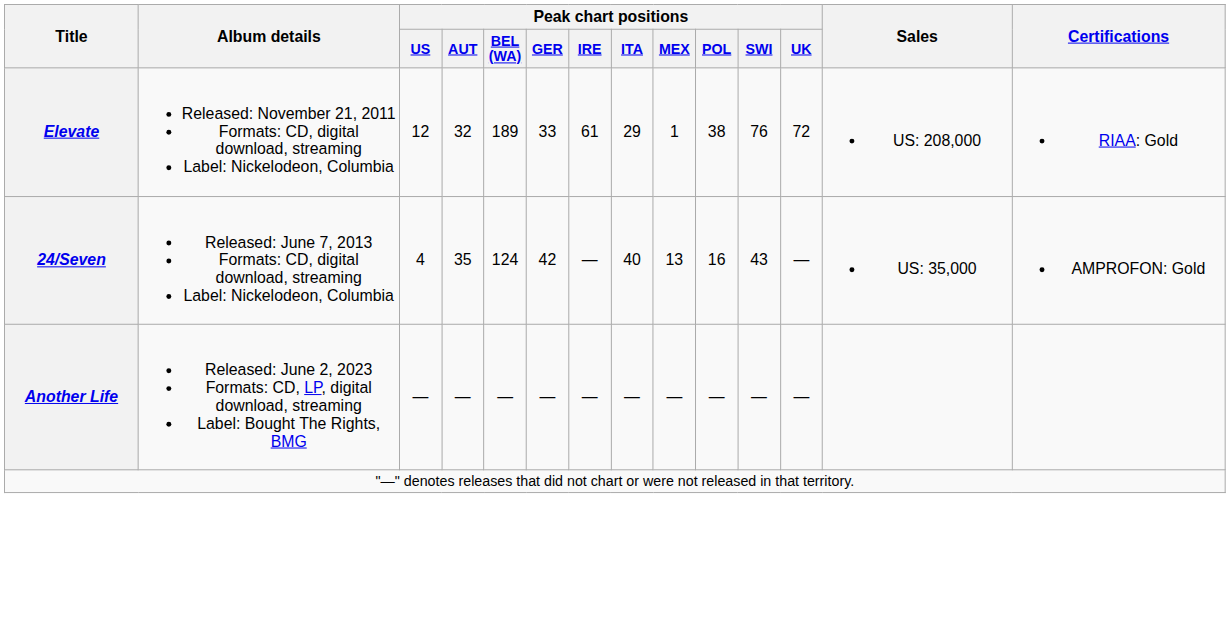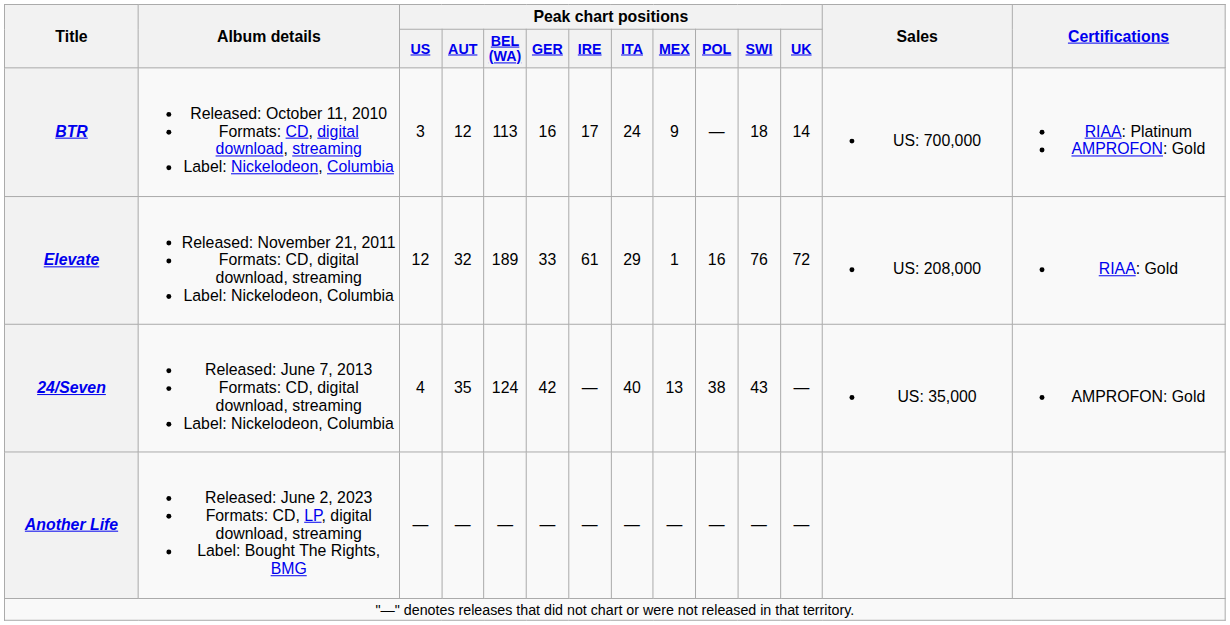+ row: BTR | Released: October 11, 2010 Formats: CD, digital download, streaming Label: Nickelodeon, Columbia | 3 | 12 | 113 | 16 | 17 | 24 | 9 | — | 18 | 14 | US: 700,000 | RIAA: Platinum AMPROFON: Gold
Elevate | Peak chart positions / POL: 38 -> 16
24/Seven | Peak chart positions / POL: 16 -> 38
